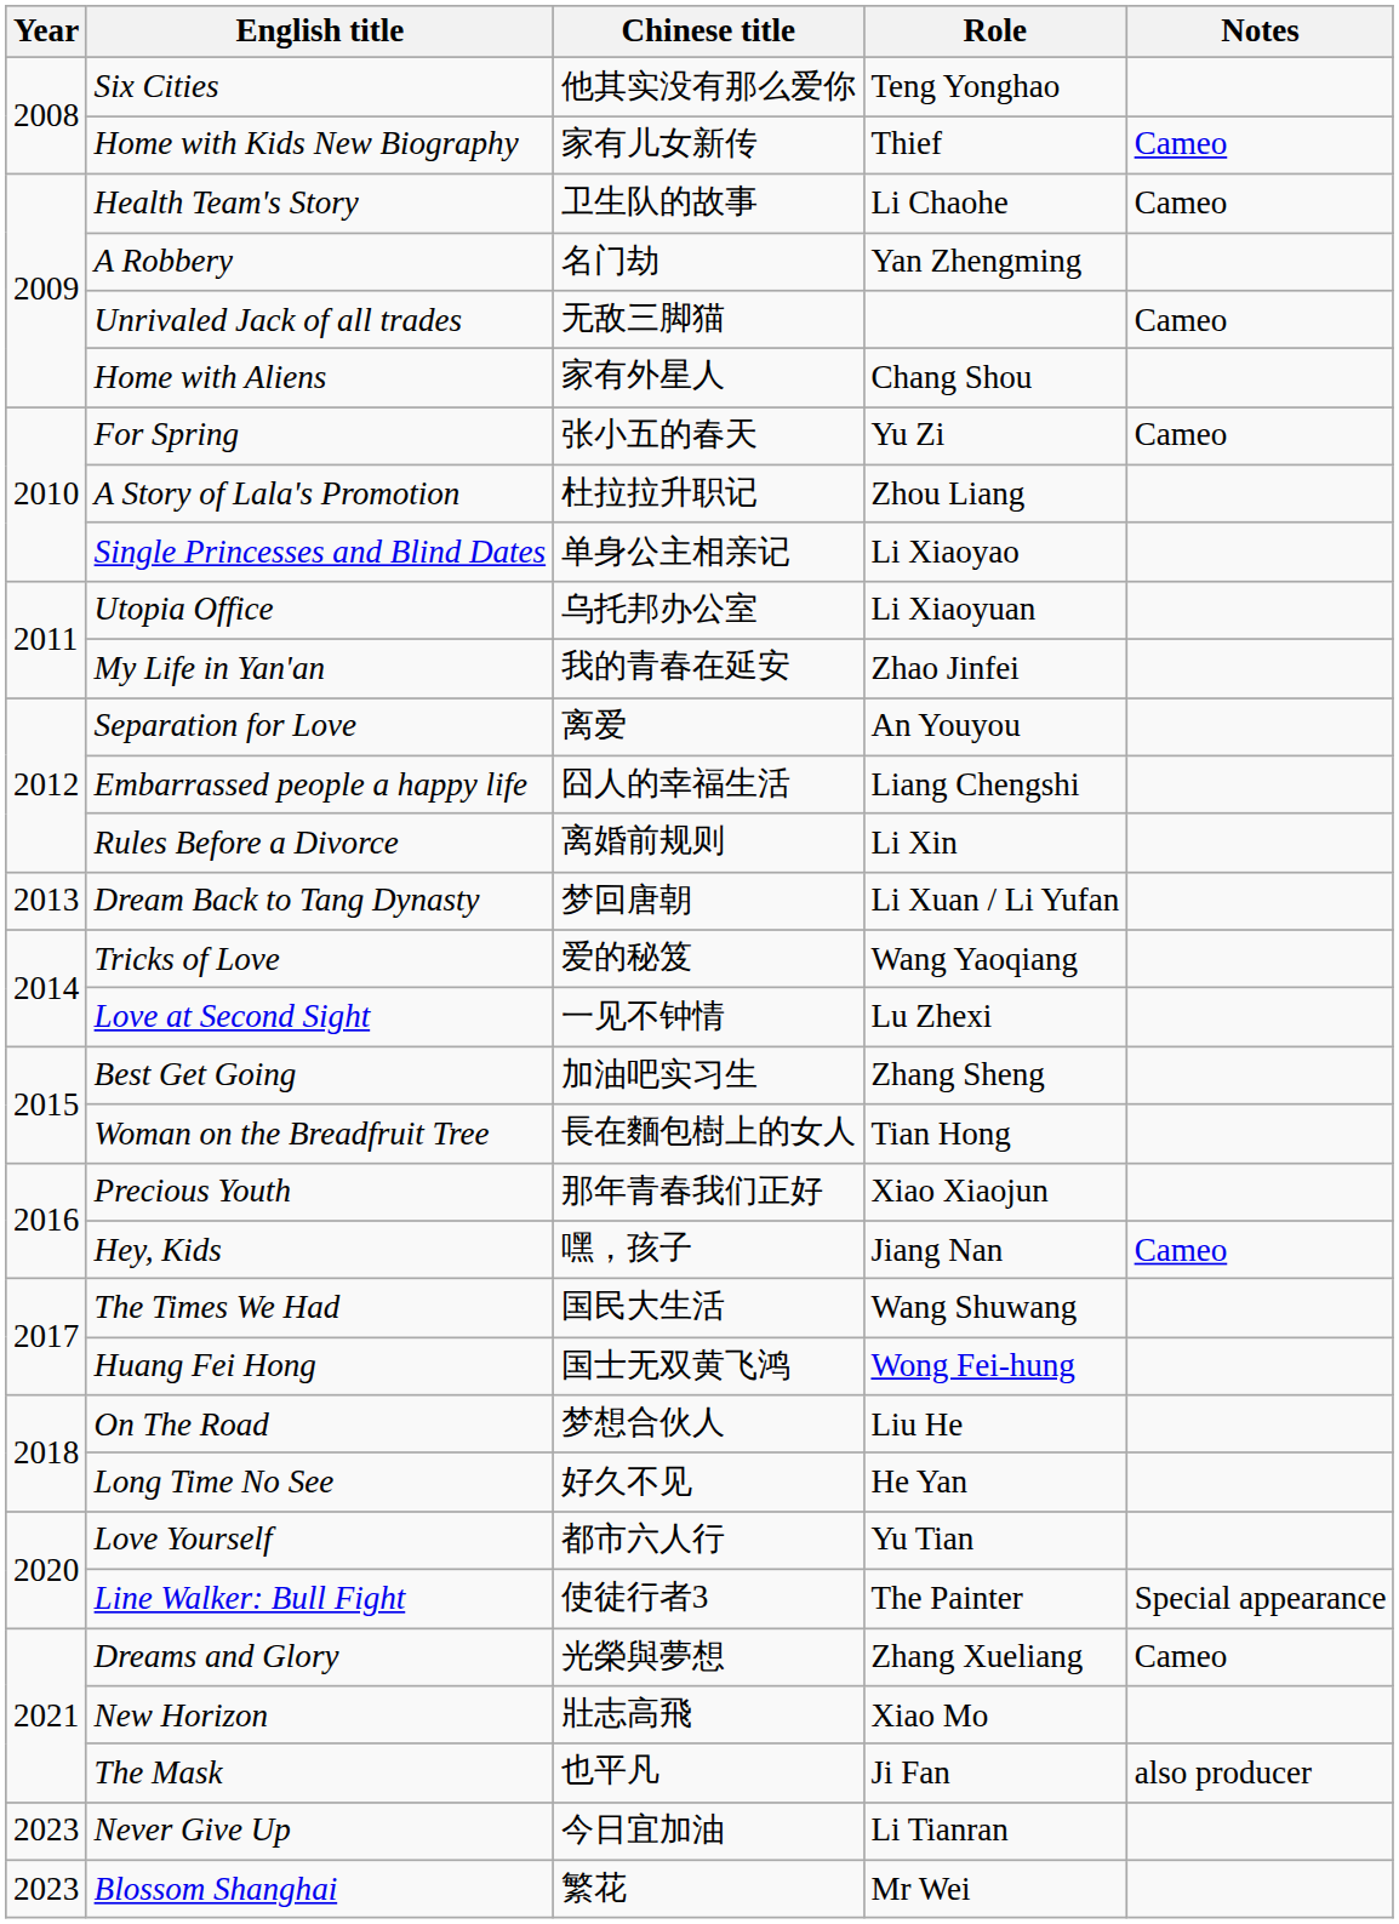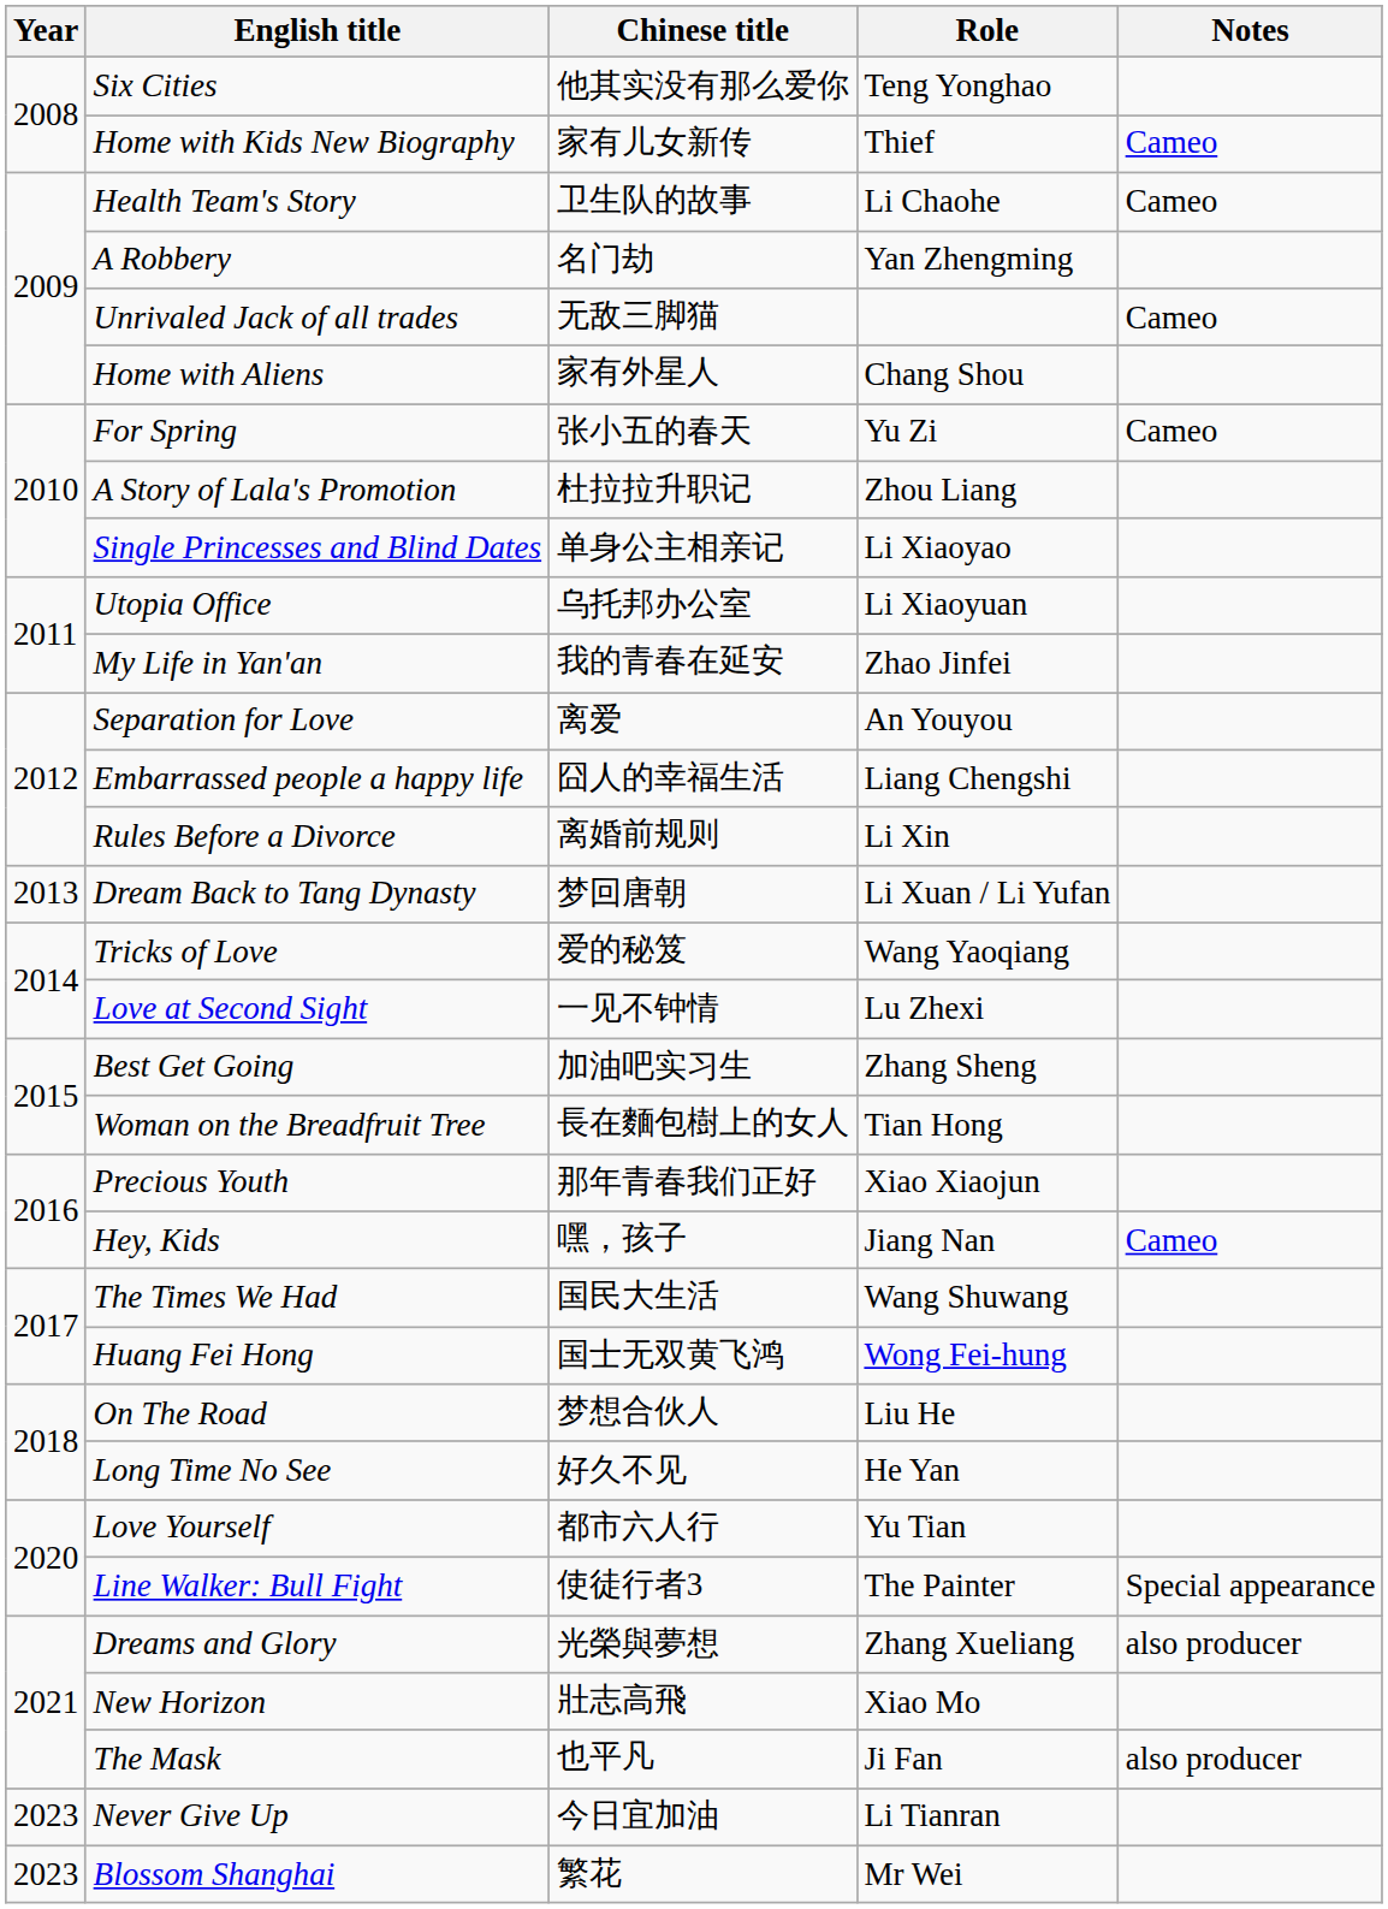Dreams and Glory | Notes: Cameo -> also producer
